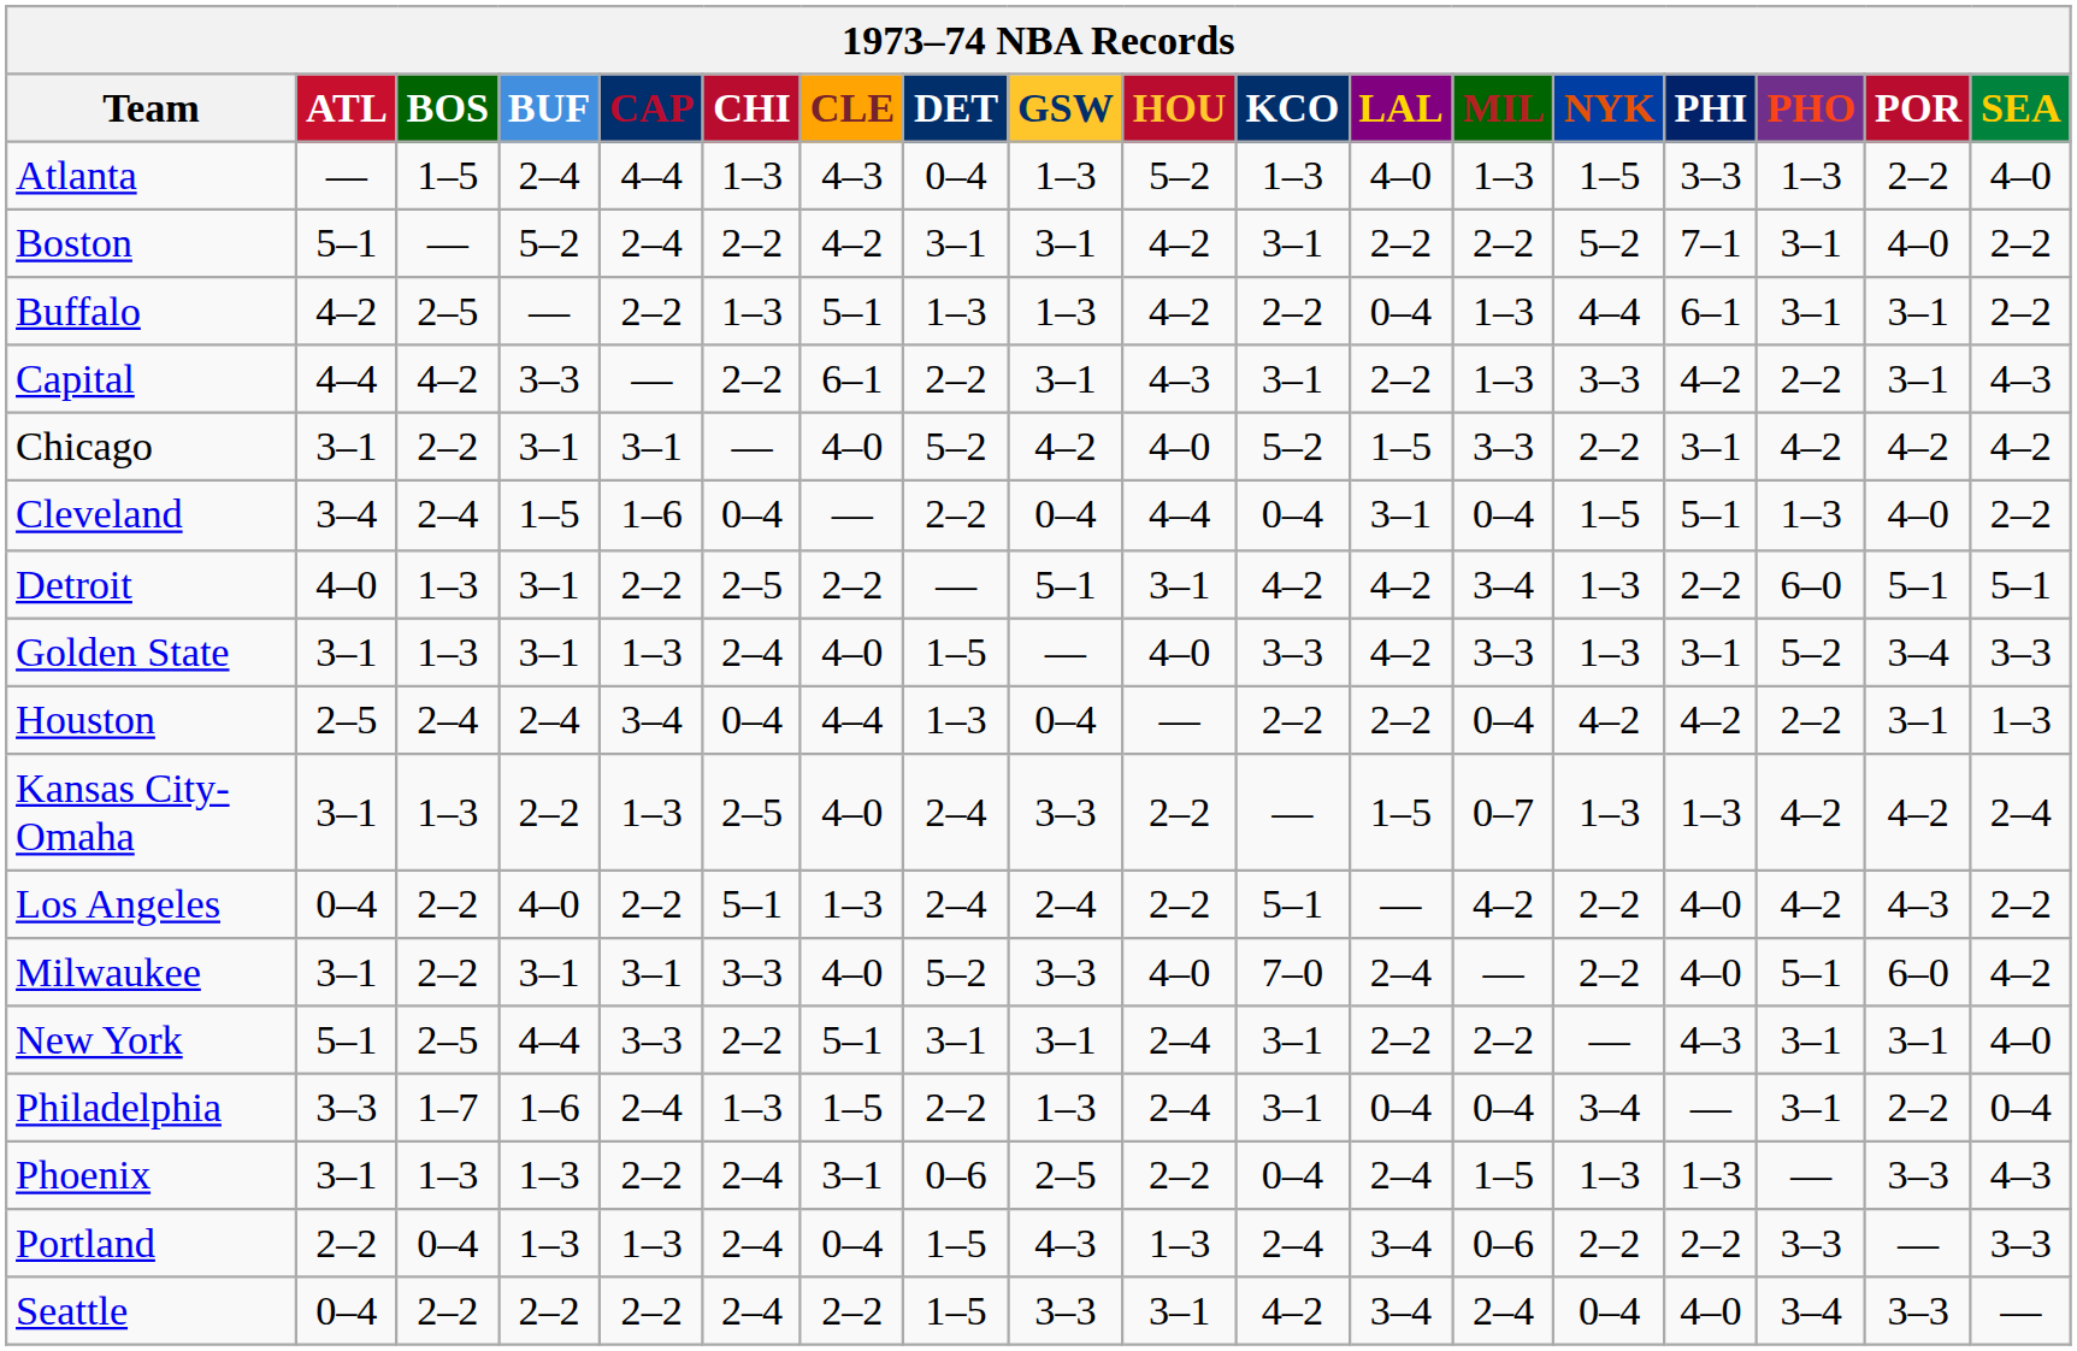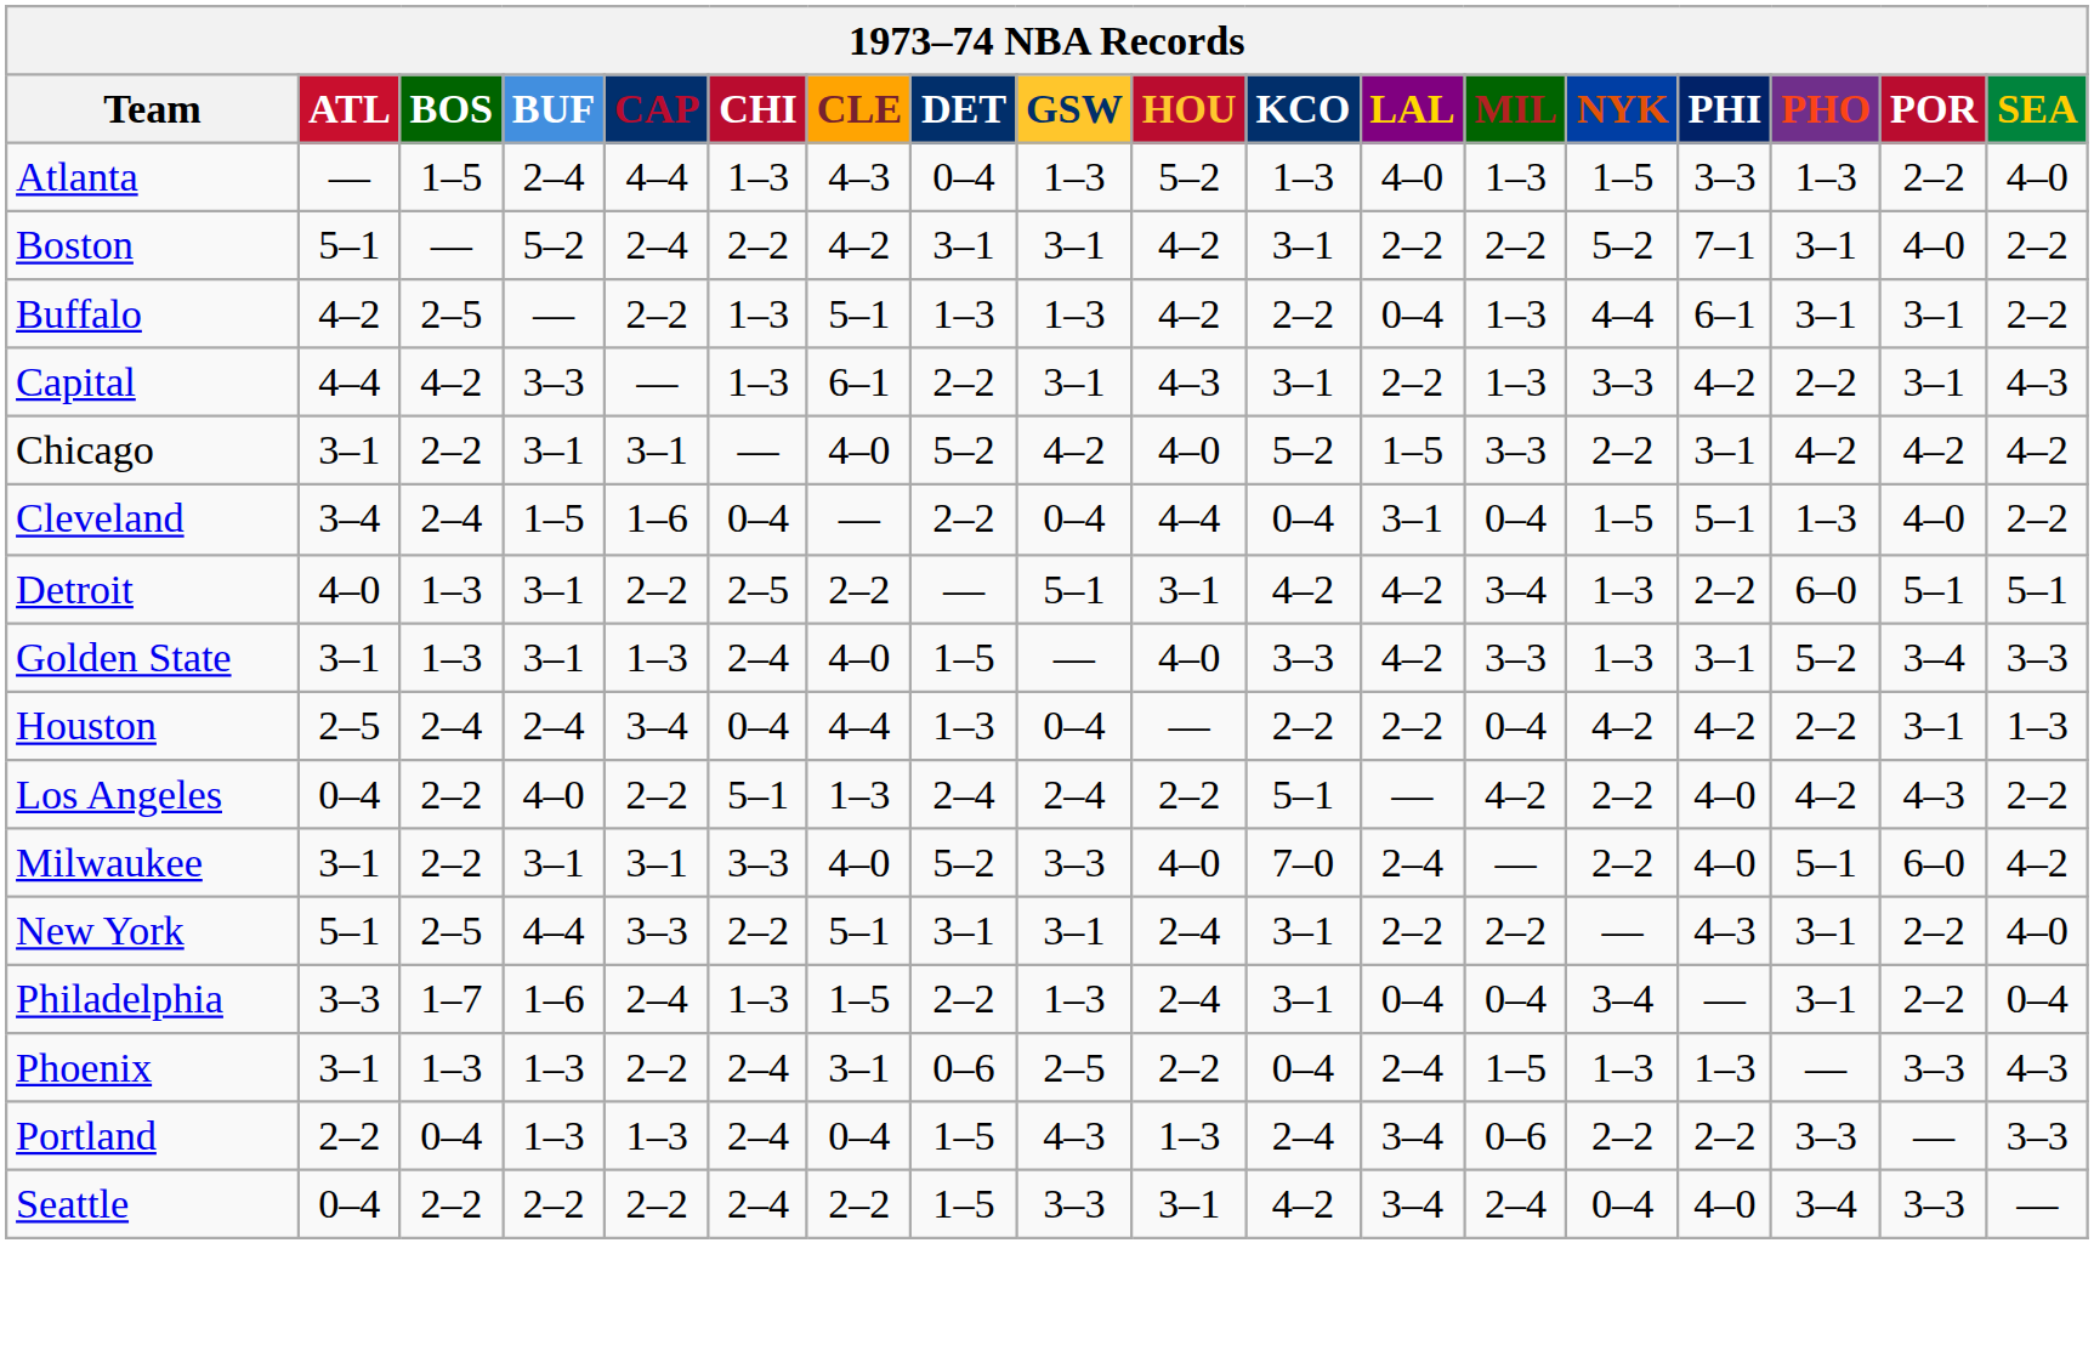Capital | CHI: 2–2 -> 1–3
- row: Kansas City-Omaha | 3–1 | 1–3 | 2–2 | 1–3 | 2–5 | 4–0 | 2–4 | 3–3 | 2–2 | — | 1–5 | 0–7 | 1–3 | 1–3 | 4–2 | 4–2 | 2–4
New York | POR: 3–1 -> 2–2
